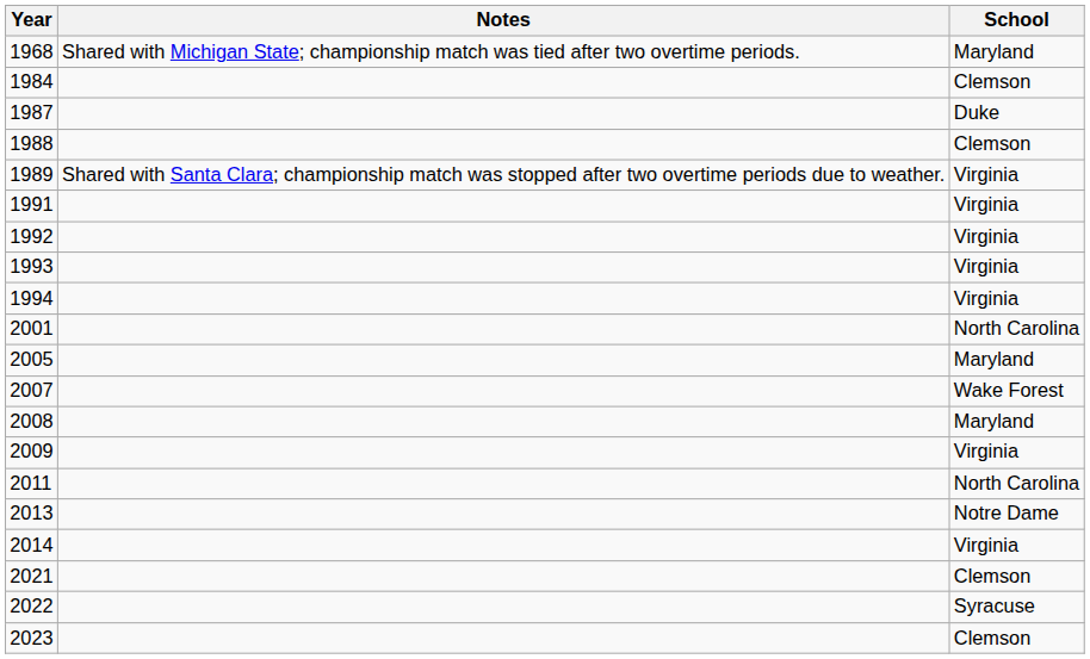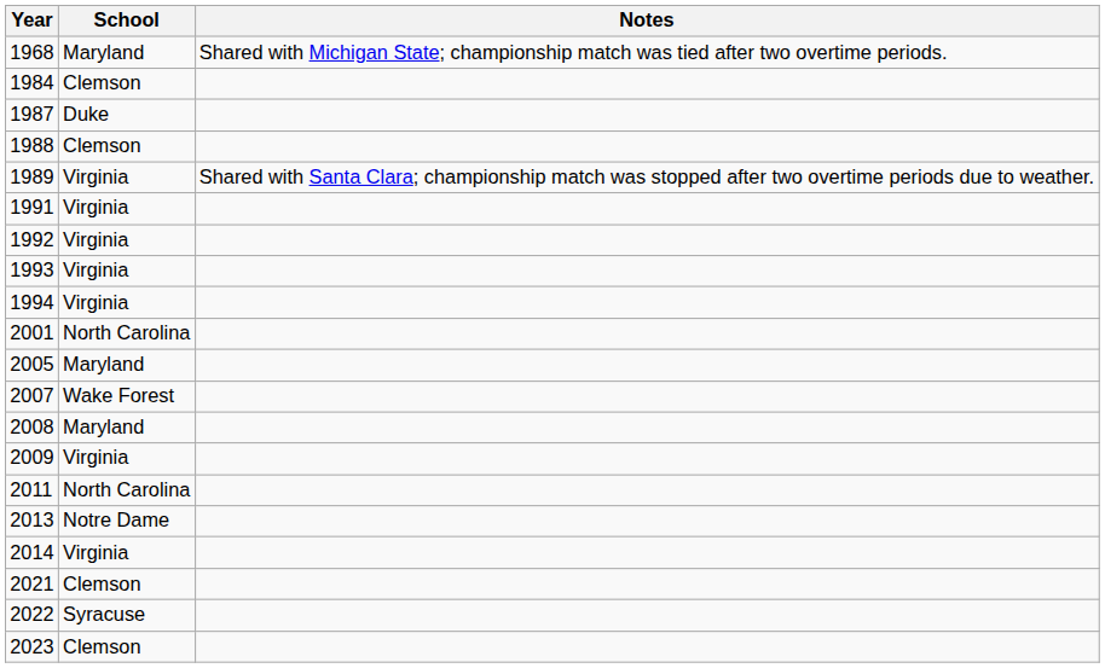columns swapped: School <-> Notes
